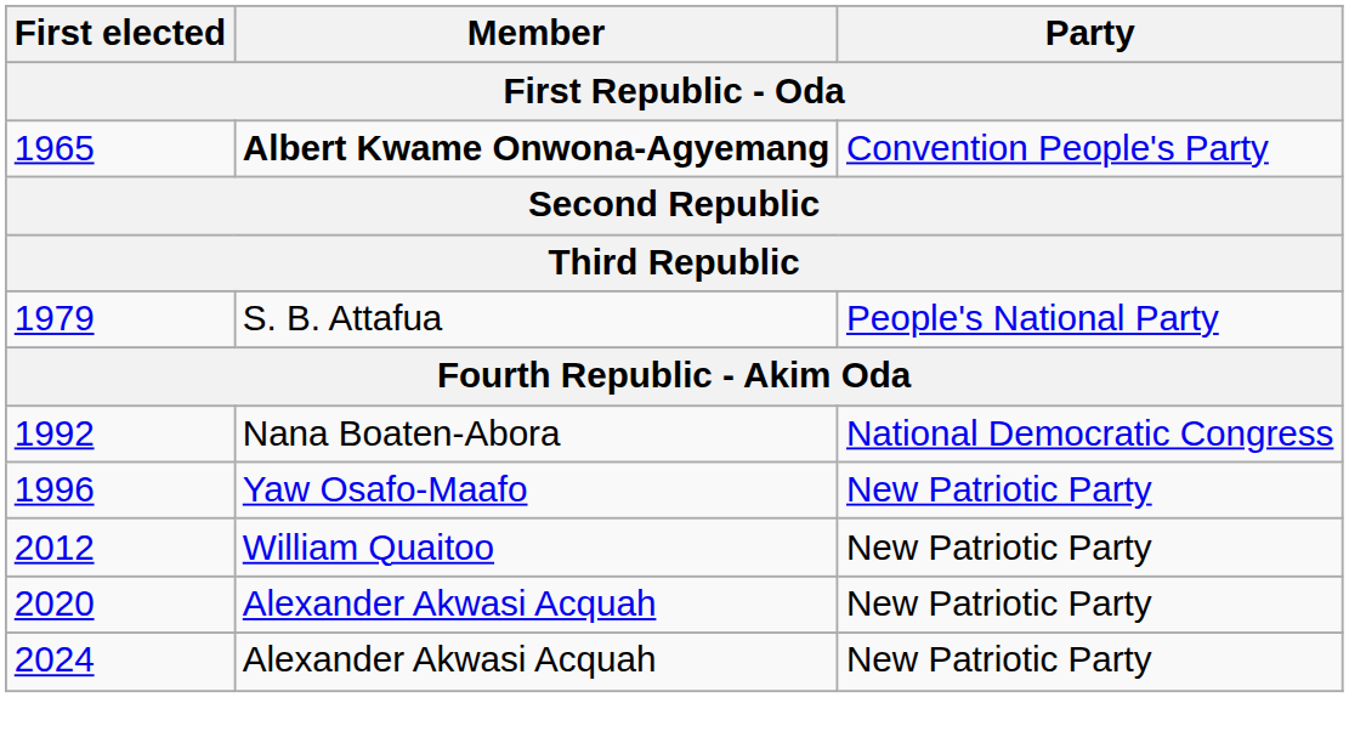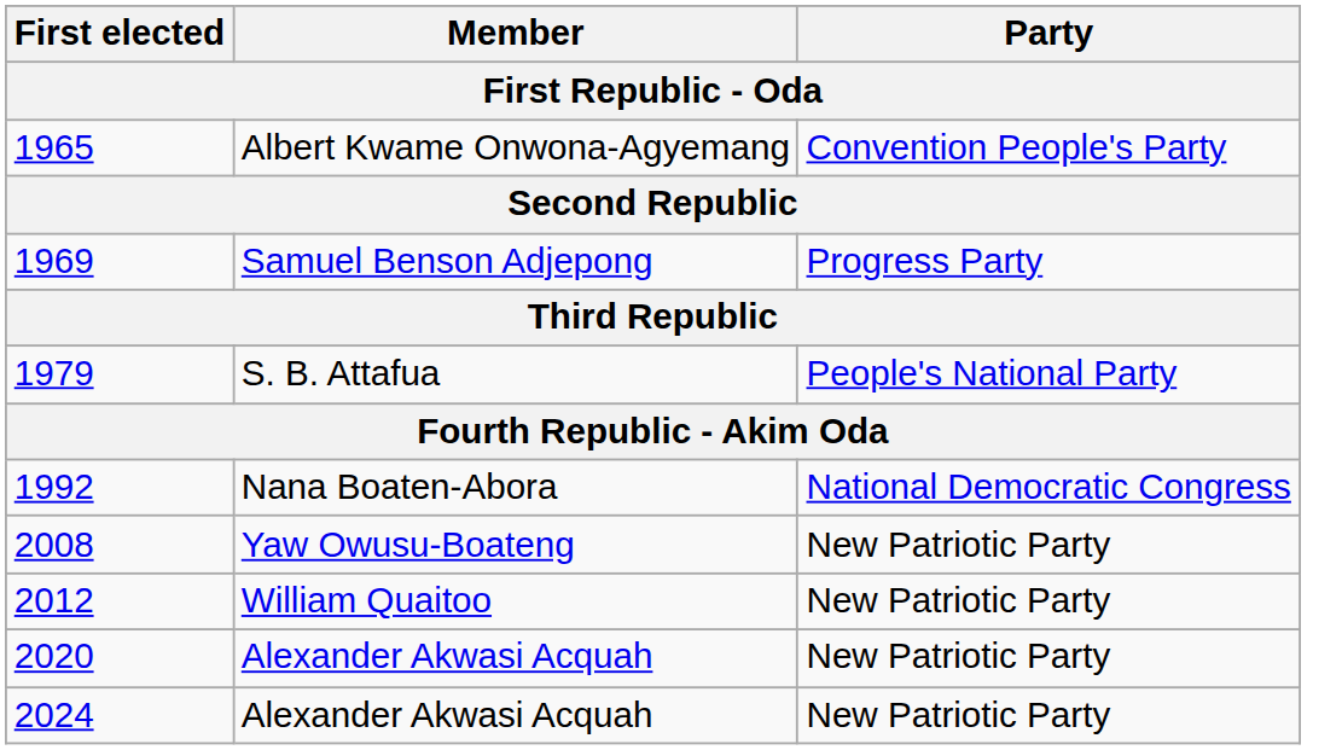1965 | Member: bold -> normal
+ row: 1969 | Samuel Benson Adjepong | Progress Party
- row: 1996 | Yaw Osafo-Maafo | New Patriotic Party
+ row: 2008 | Yaw Owusu-Boateng | New Patriotic Party
